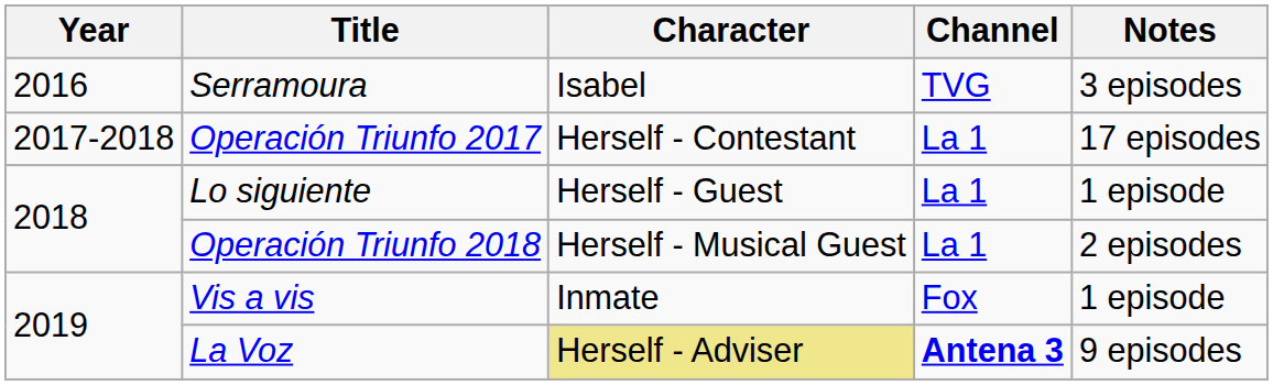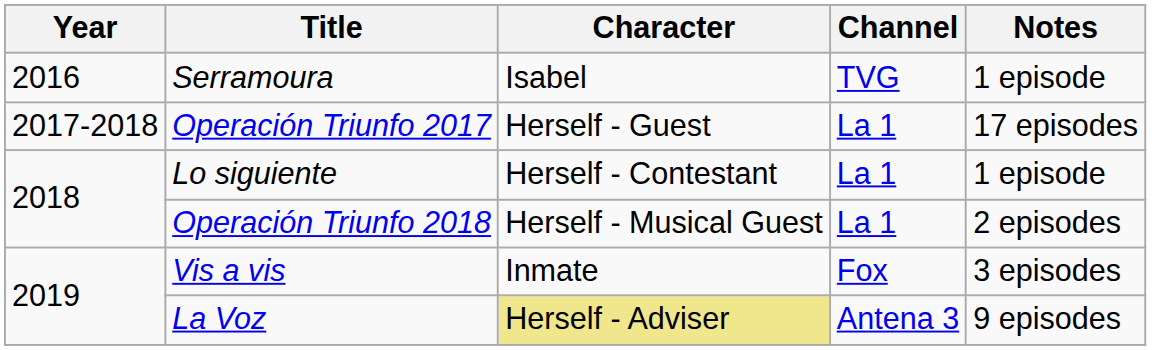Serramoura | Notes: 3 episodes -> 1 episode
Operación Triunfo 2017 | Character: Herself - Contestant -> Herself - Guest
Lo siguiente | Character: Herself - Guest -> Herself - Contestant
Vis a vis | Notes: 1 episode -> 3 episodes
La Voz | Channel: bold -> normal
